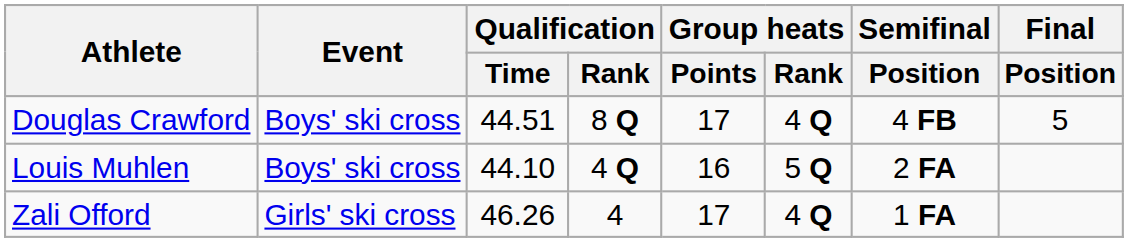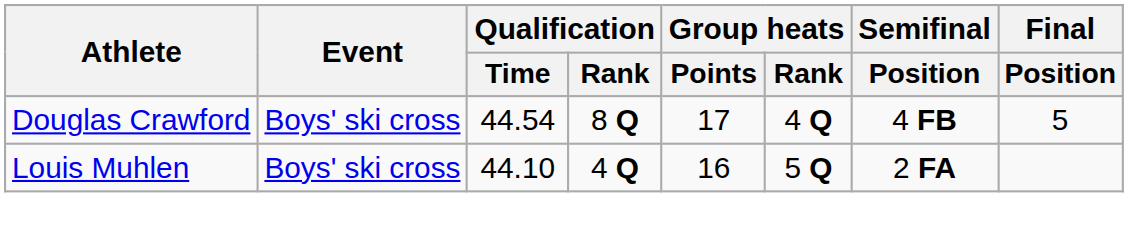Douglas Crawford | Qualification / Time: 44.51 -> 44.54
- row: Zali Offord | Girls' ski cross | 46.26 | 4 | 17 | 4 Q | 1 FA
